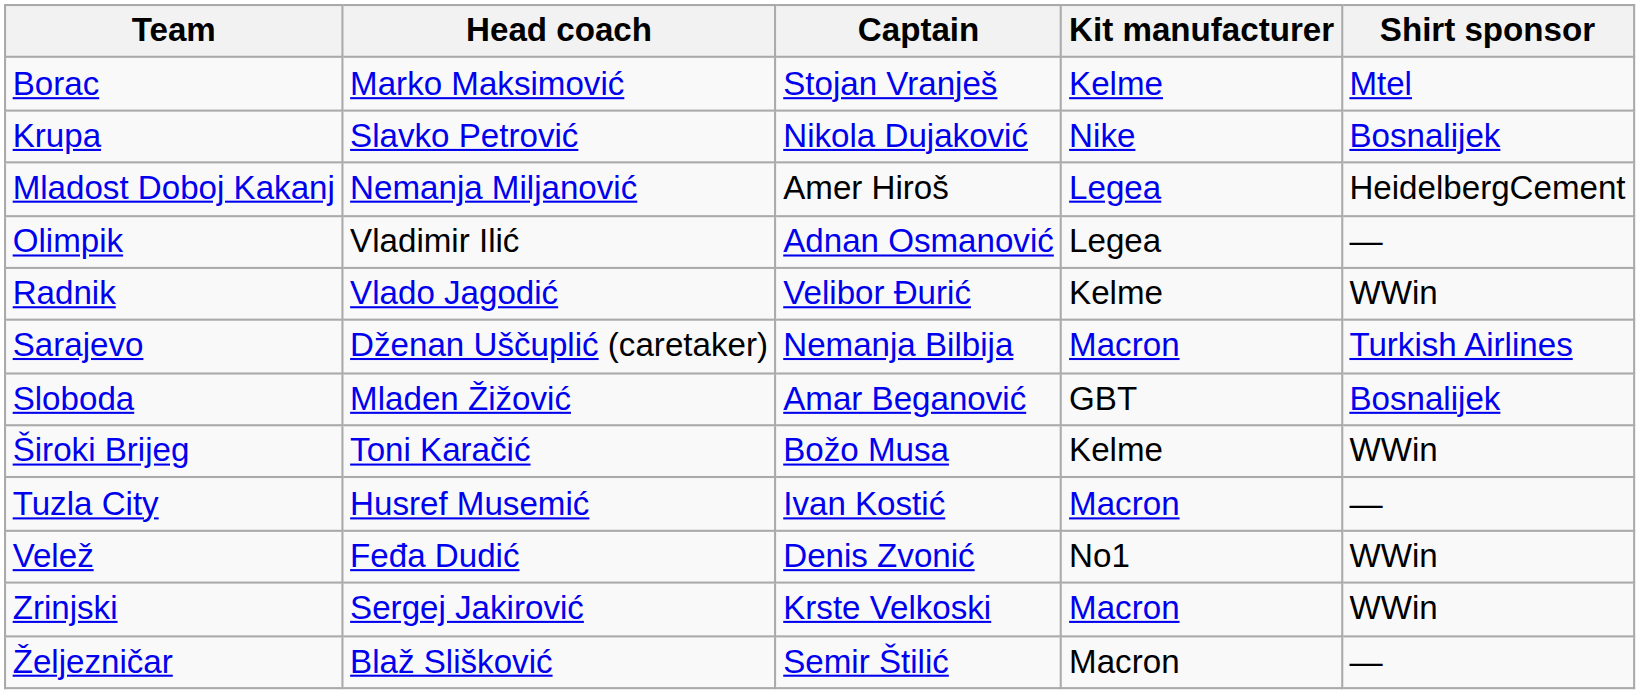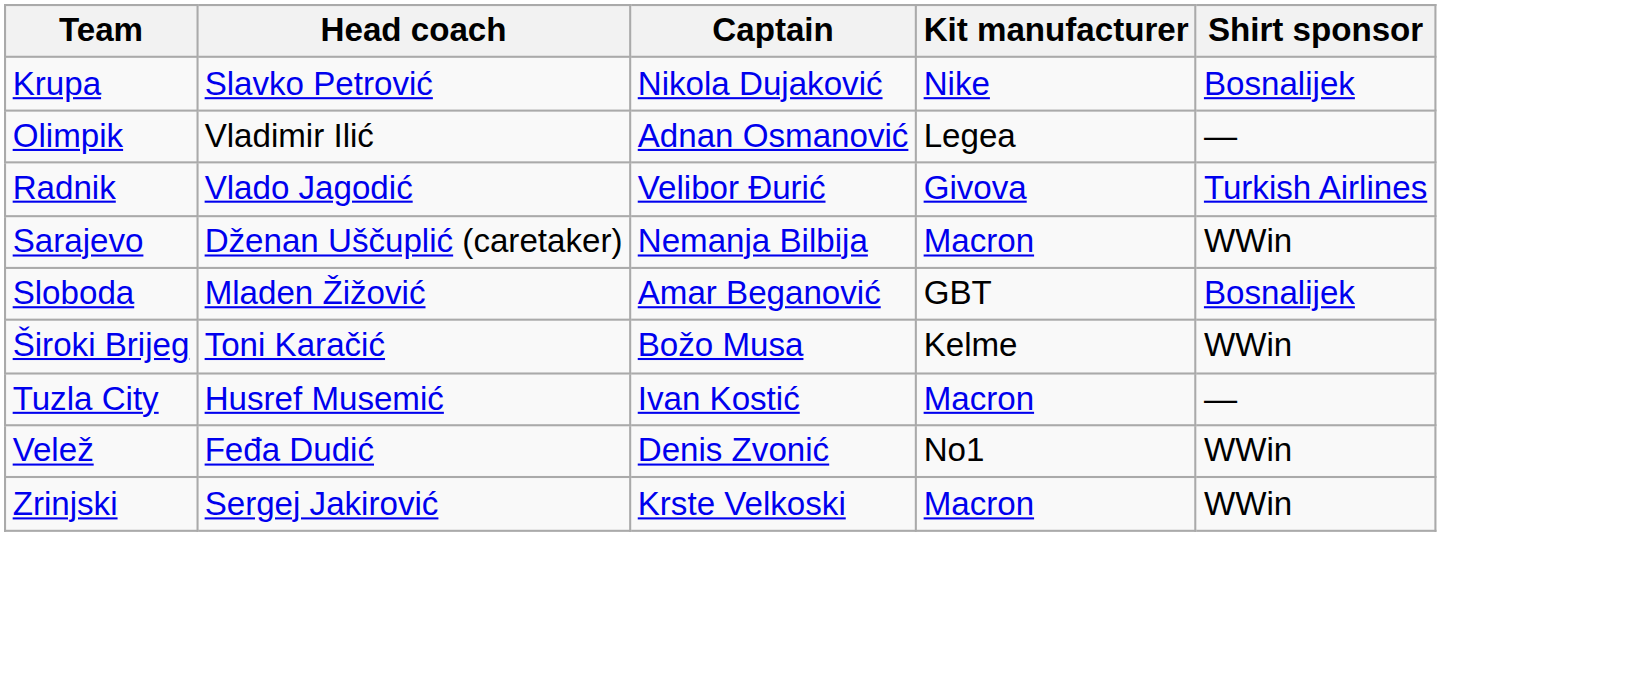- row: Borac | Marko Maksimović | Stojan Vranješ | Kelme | Mtel
- row: Mladost Doboj Kakanj | Nemanja Miljanović | Amer Hiroš | Legea | HeidelbergCement
Radnik | Kit manufacturer: Kelme -> Givova
Radnik | Shirt sponsor: WWin -> Turkish Airlines
Sarajevo | Shirt sponsor: Turkish Airlines -> WWin
- row: Željezničar | Blaž Slišković | Semir Štilić | Macron | —
